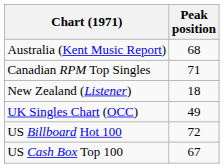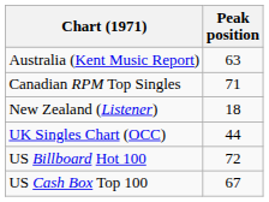Australia (Kent Music Report) | Peak position: 68 -> 63
UK Singles Chart (OCC) | Peak position: 49 -> 44
